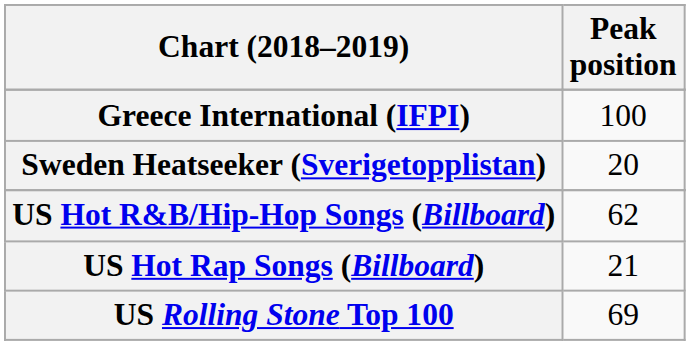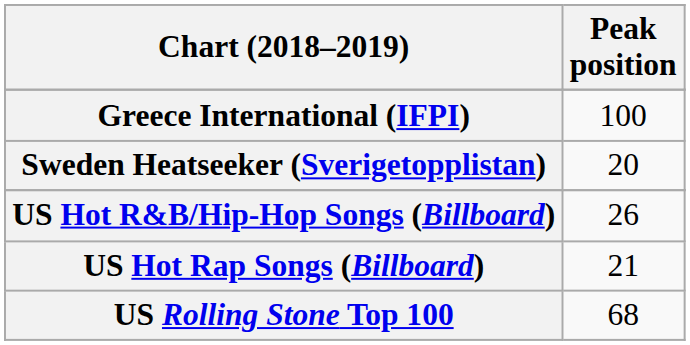US Hot R&B/Hip-Hop Songs (Billboard) | Peak position: 62 -> 26
US Rolling Stone Top 100 | Peak position: 69 -> 68
